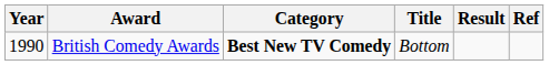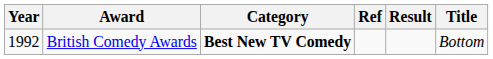columns swapped: Title <-> Ref
British Comedy Awards | Year: 1990 -> 1992
